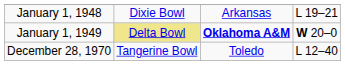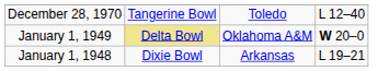rows swapped: January 1, 1948 <-> December 28, 1970
January 1, 1949 | column 3: bold -> normal
